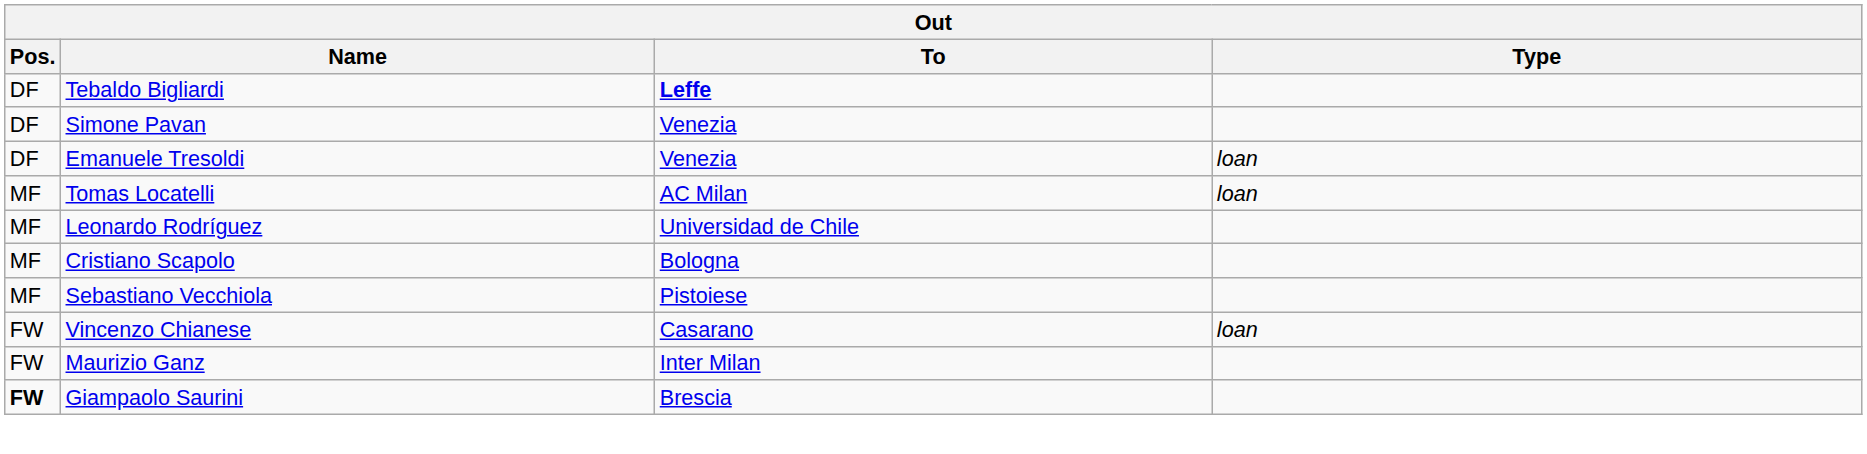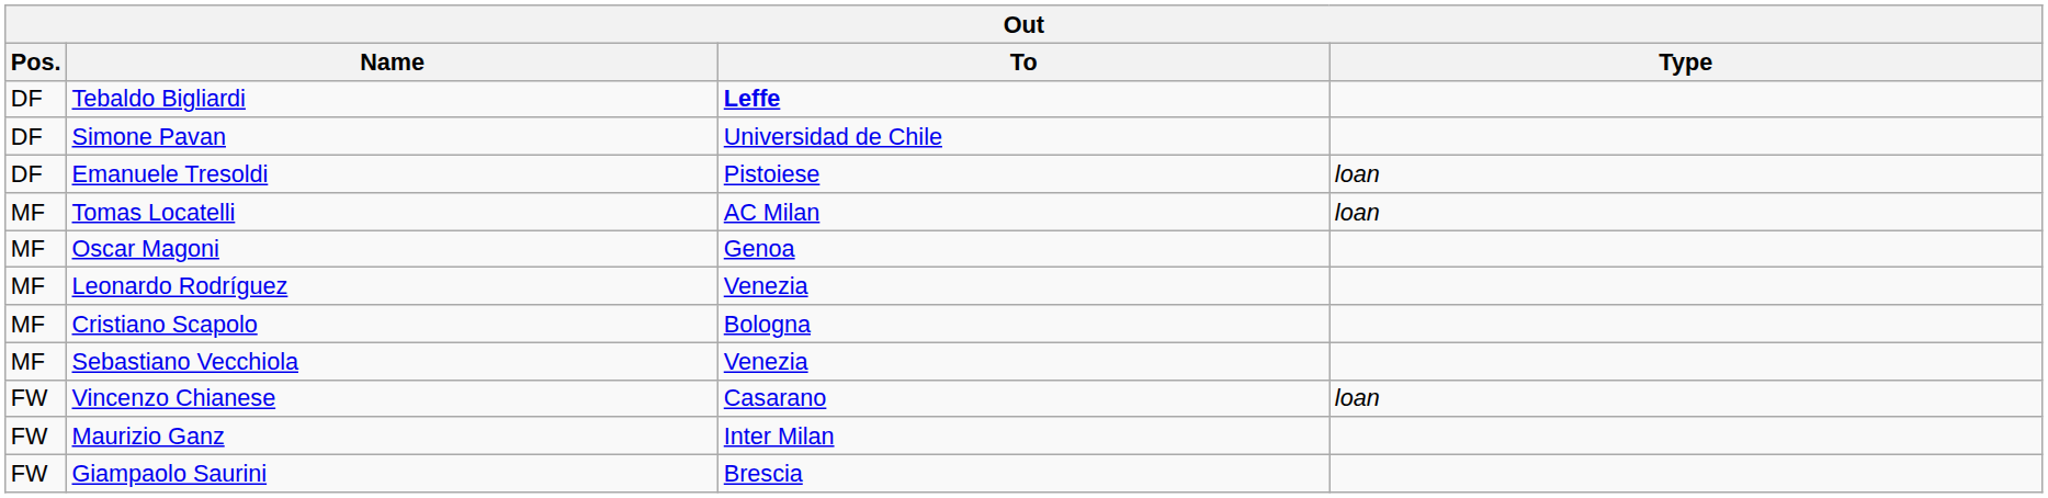Simone Pavan | To: Venezia -> Universidad de Chile
Emanuele Tresoldi | To: Venezia -> Pistoiese
+ row: MF | Oscar Magoni | Genoa
Leonardo Rodríguez | To: Universidad de Chile -> Venezia
Sebastiano Vecchiola | To: Pistoiese -> Venezia
Giampaolo Saurini | Pos.: bold -> normal
